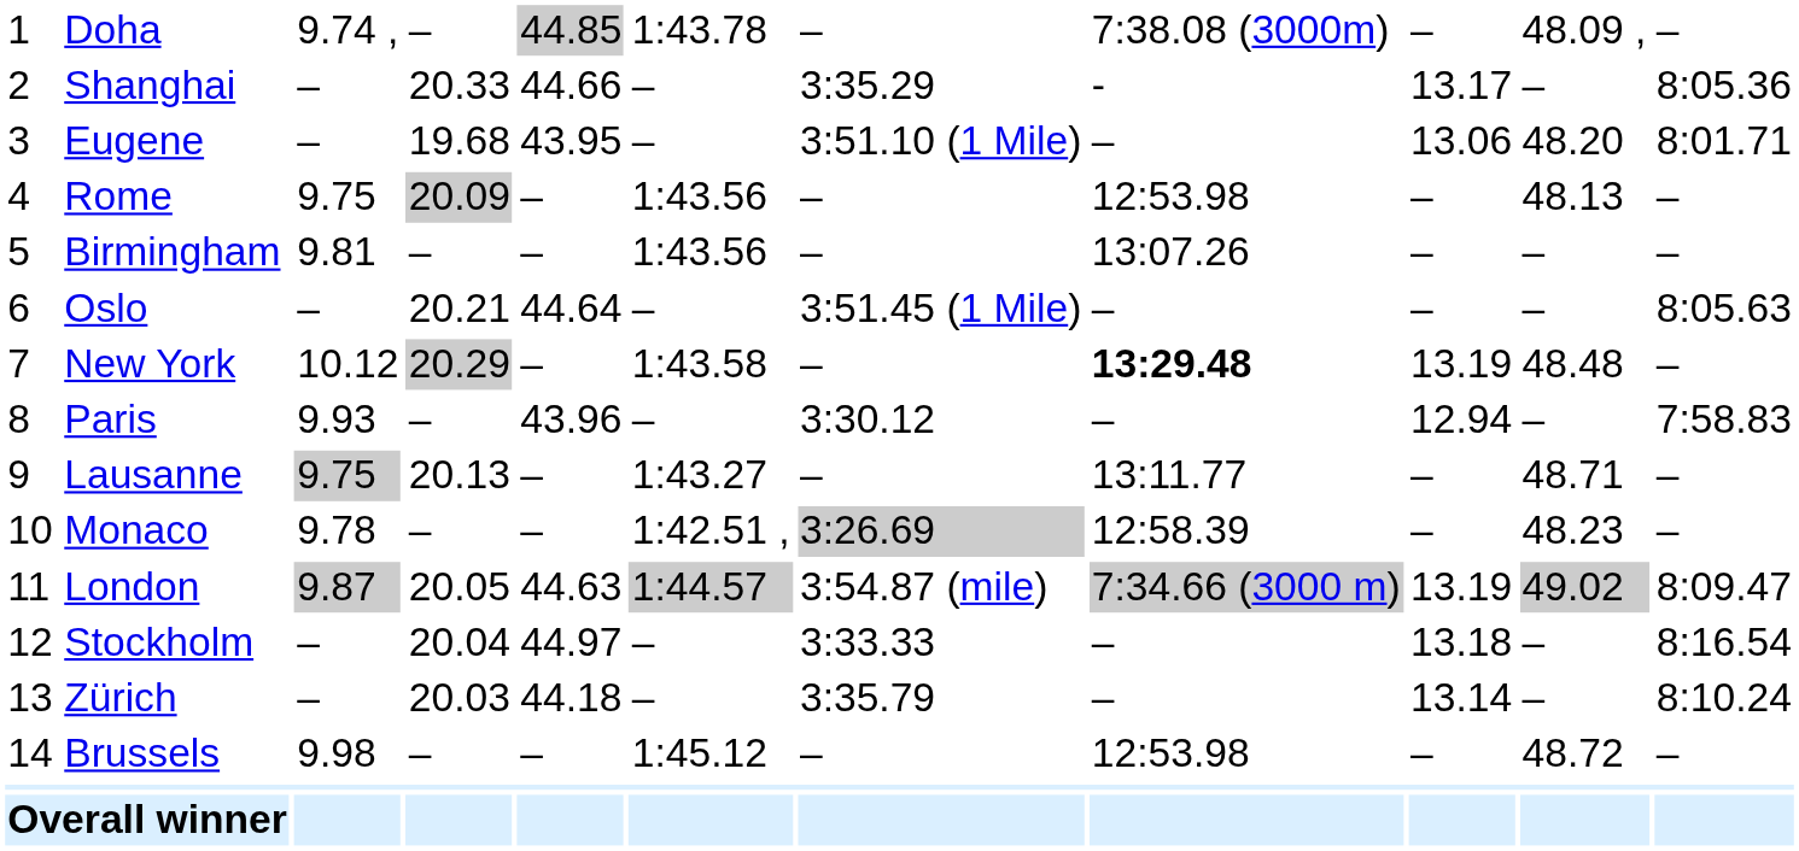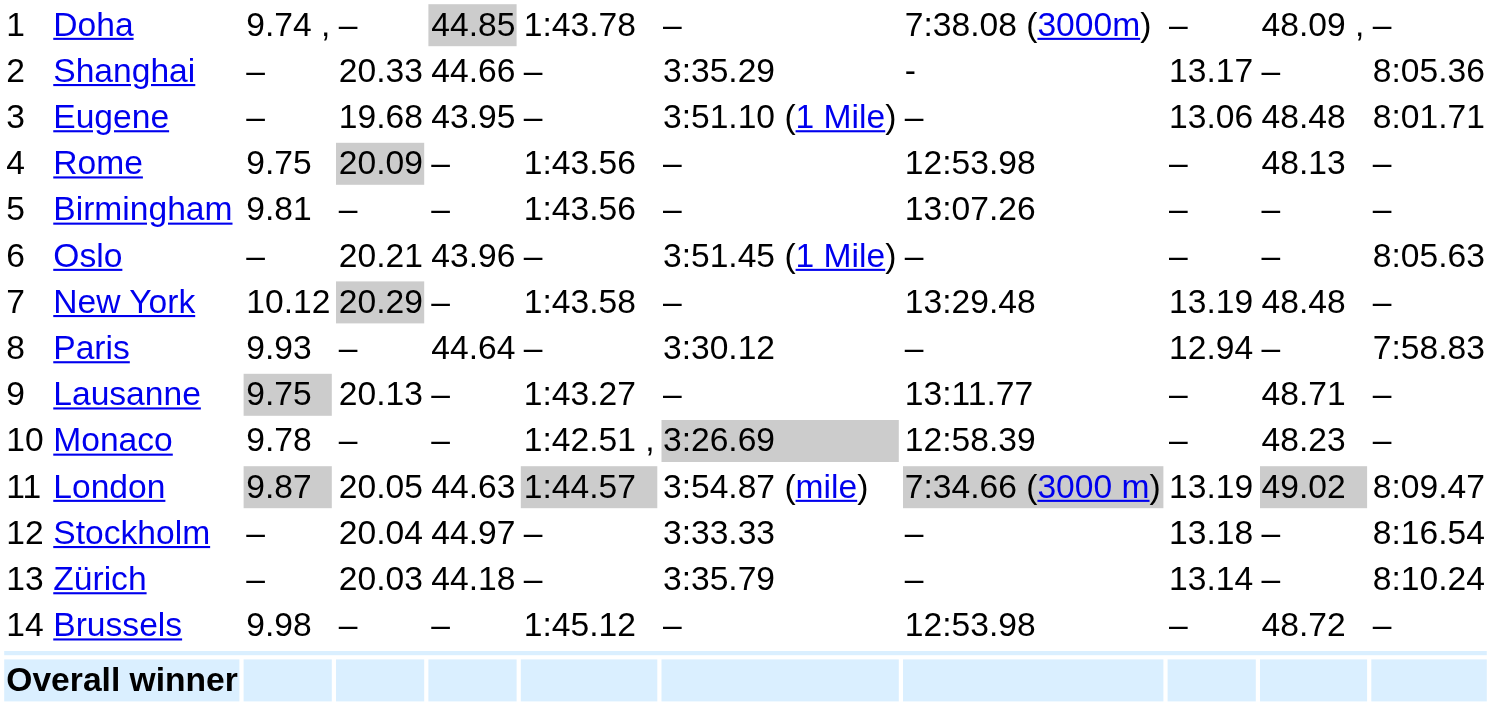Eugene | column 10: 48.20 -> 48.48
Oslo | column 5: 44.64 -> 43.96
New York | column 8: bold -> normal
Paris | column 5: 43.96 -> 44.64
